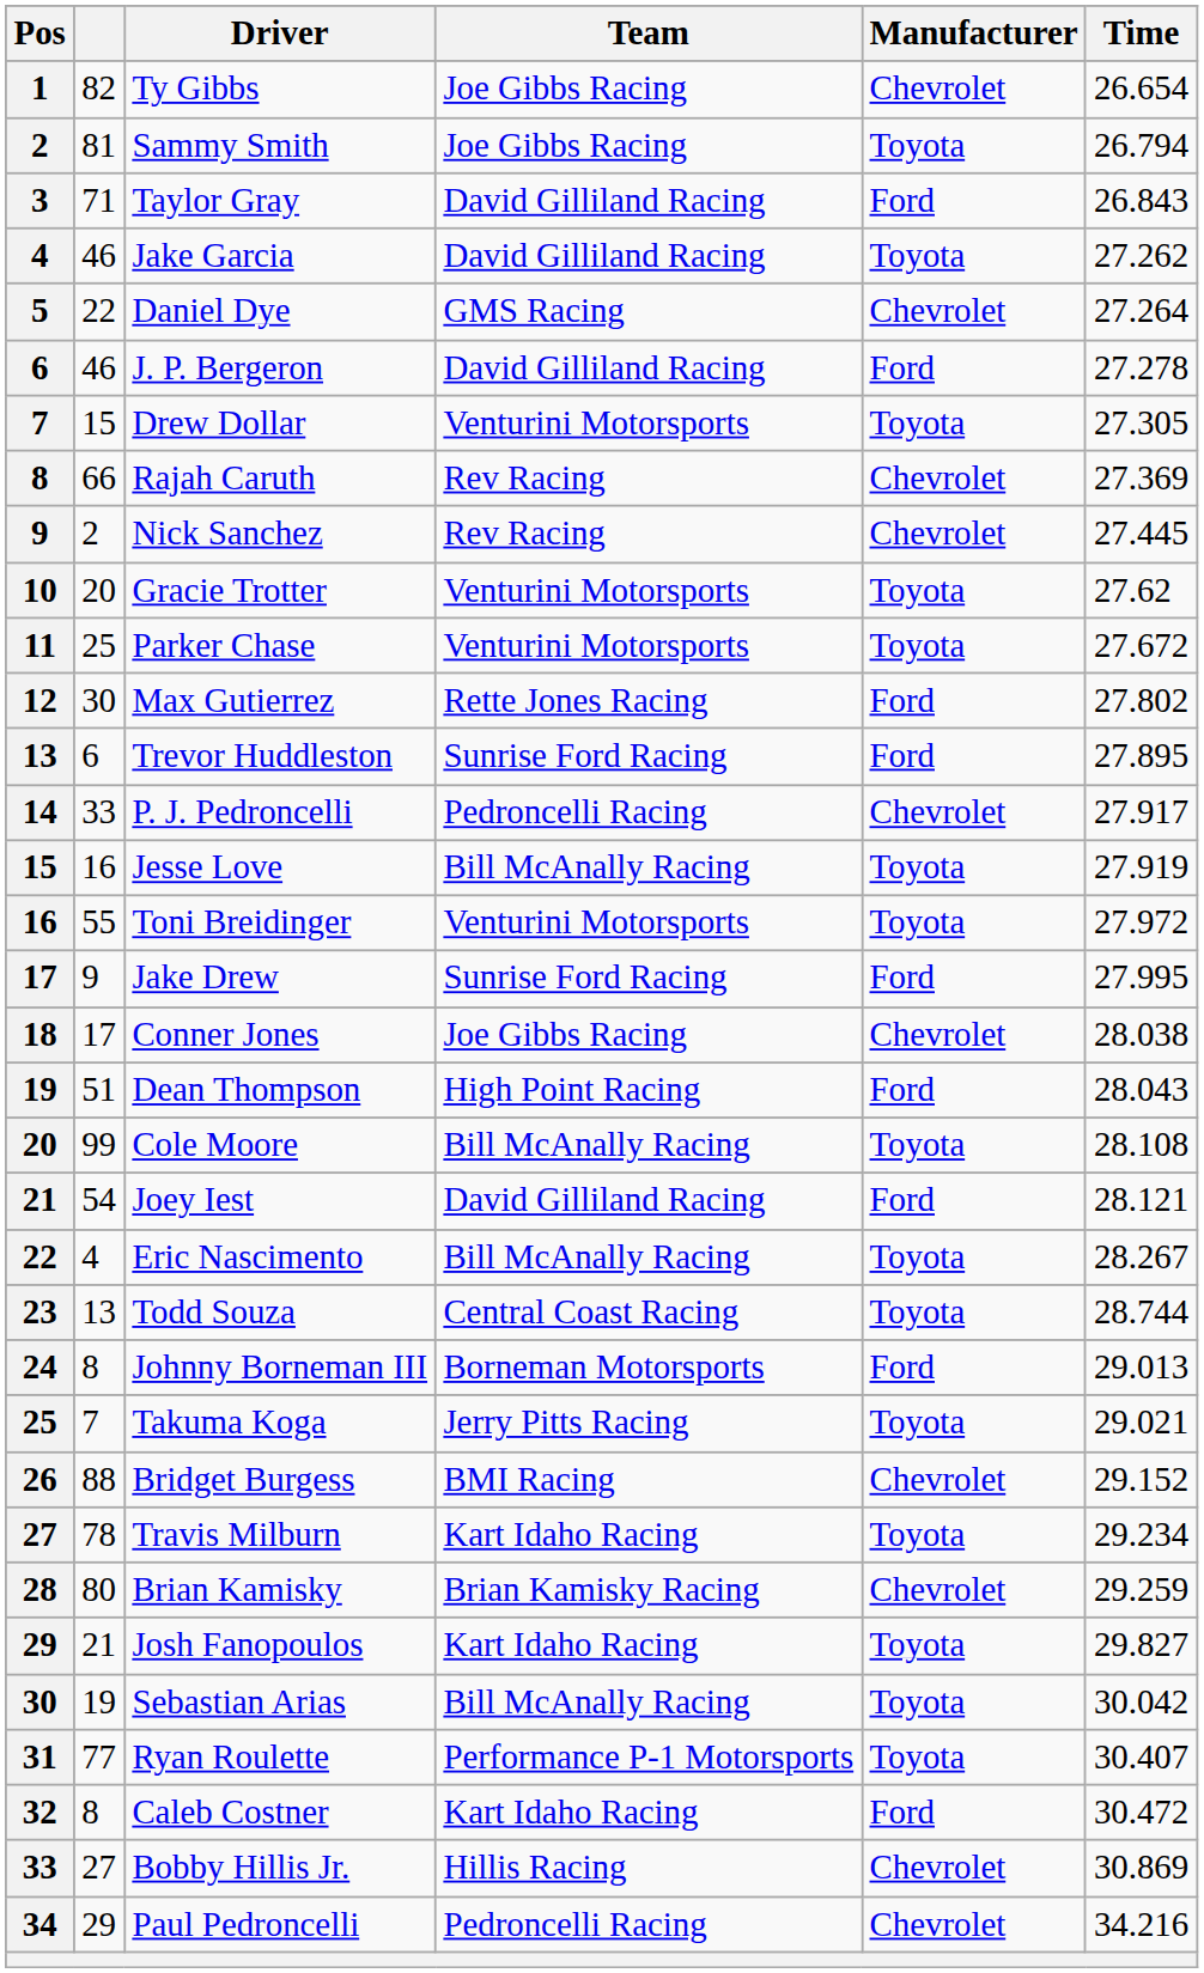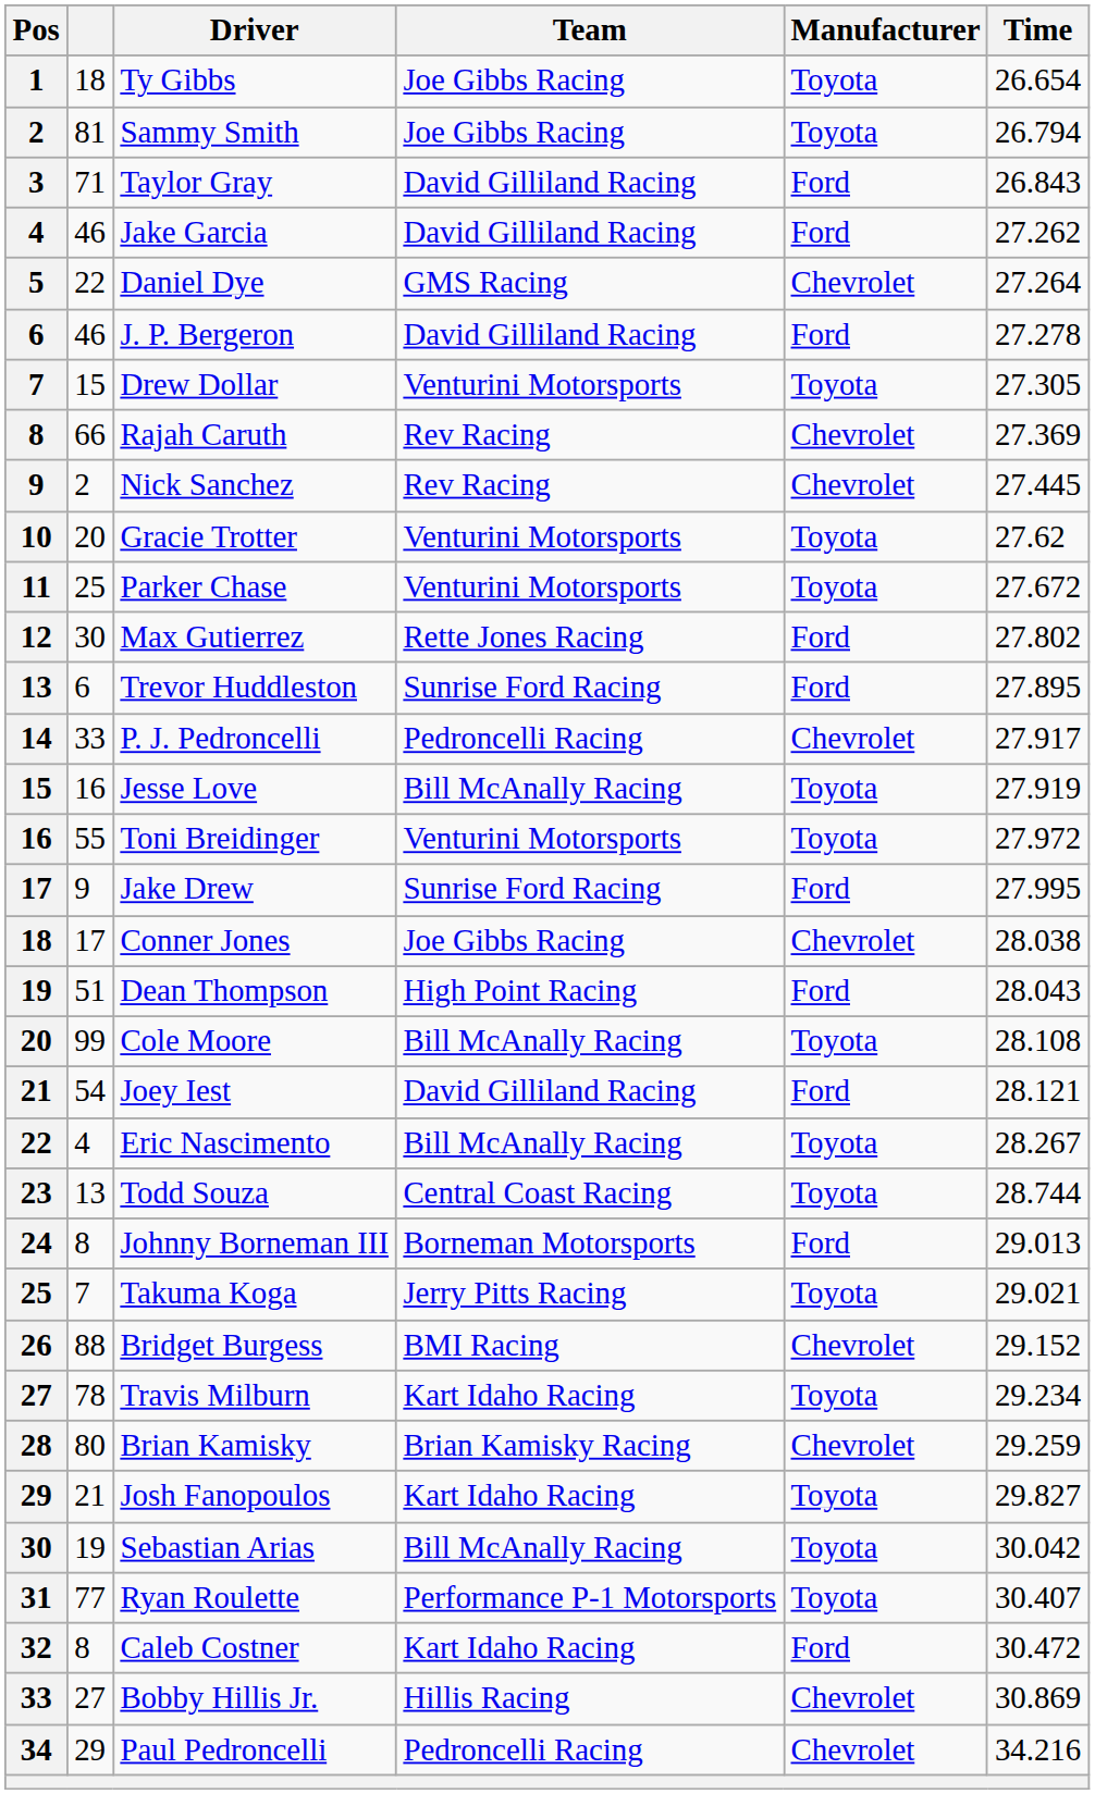Ty Gibbs | column 2: 82 -> 18
Ty Gibbs | Manufacturer: Chevrolet -> Toyota
Jake Garcia | Manufacturer: Toyota -> Ford
